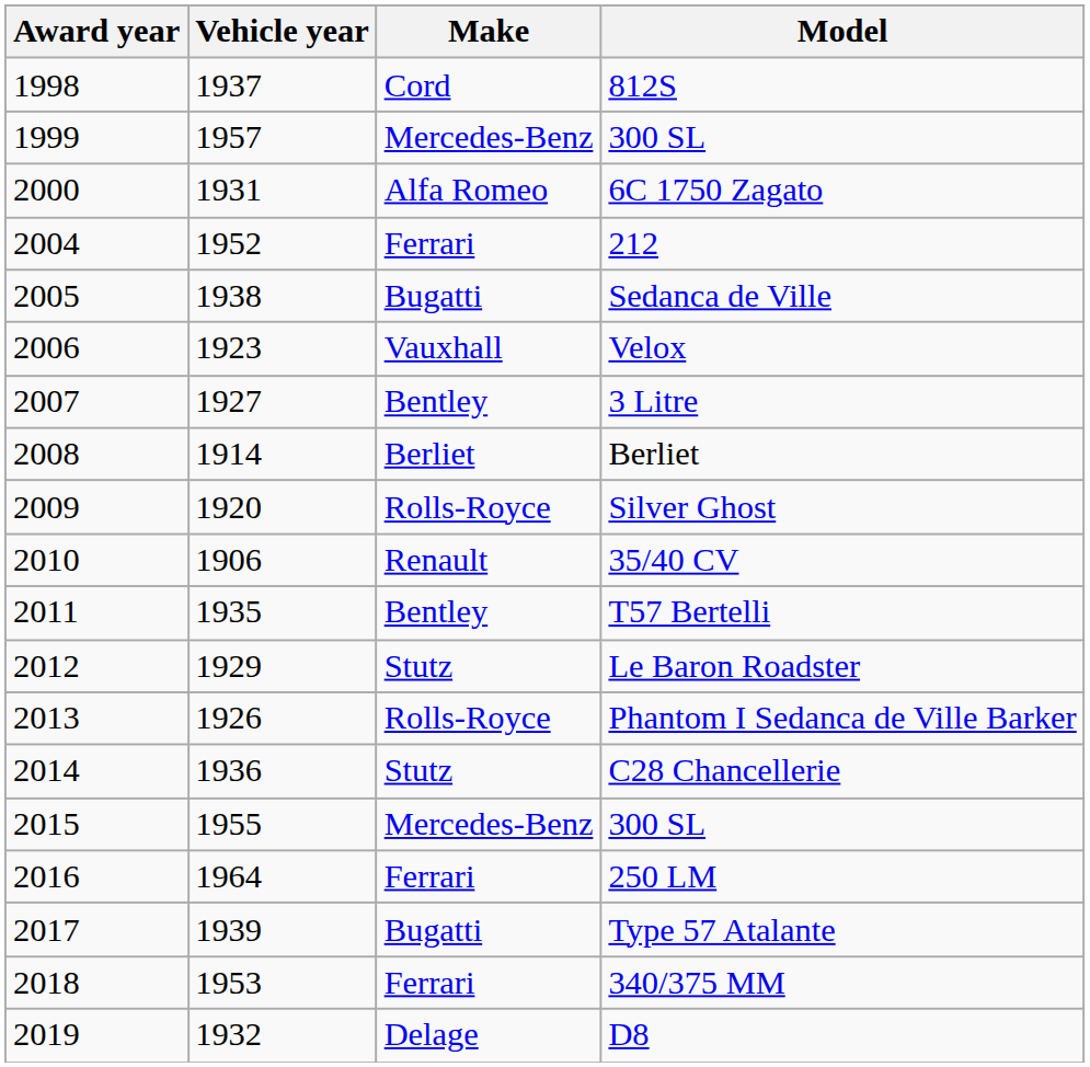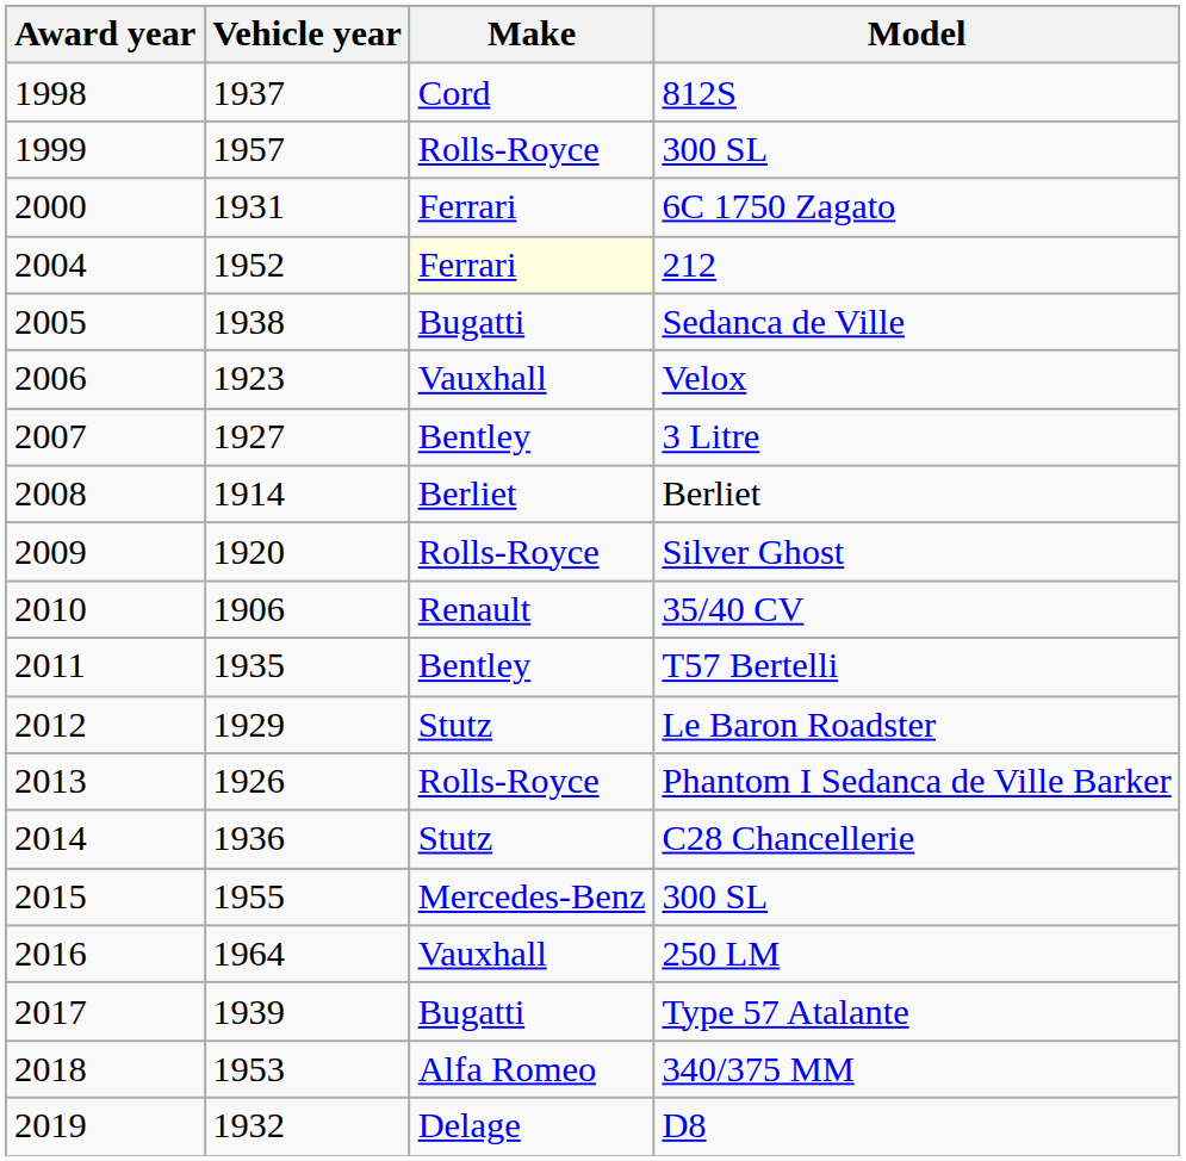1999 / 300 SL | Make: Mercedes-Benz -> Rolls-Royce
6C 1750 Zagato | Make: Alfa Romeo -> Ferrari
212 | Make: no background -> lightyellow background
250 LM | Make: Ferrari -> Vauxhall
340/375 MM | Make: Ferrari -> Alfa Romeo
